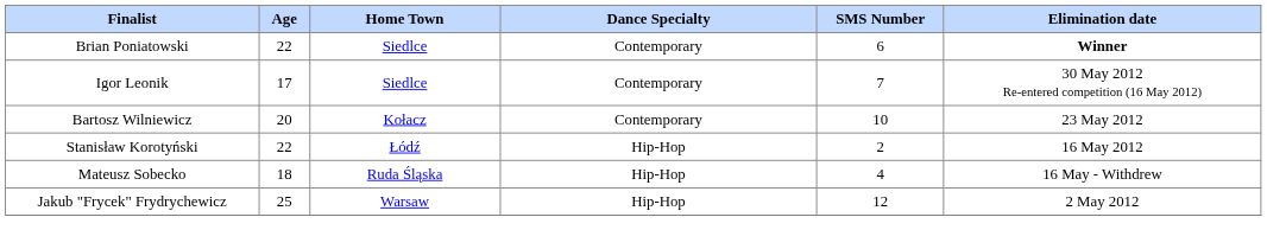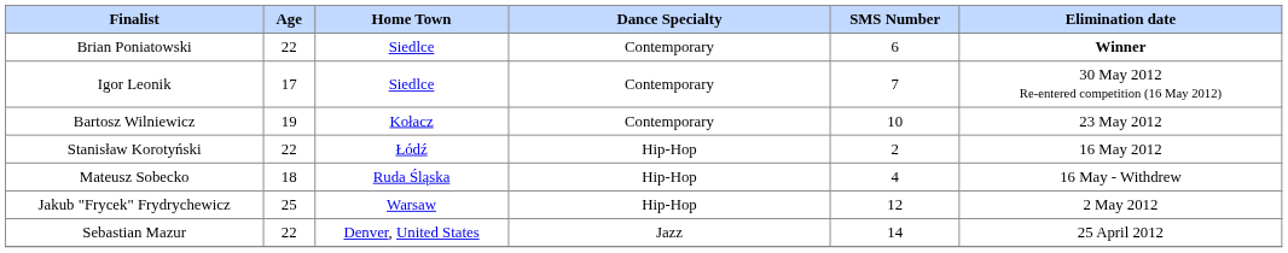Bartosz Wilniewicz | Age: 20 -> 19
+ row: Sebastian Mazur | 22 | Denver, United States | Jazz | 14 | 25 April 2012
